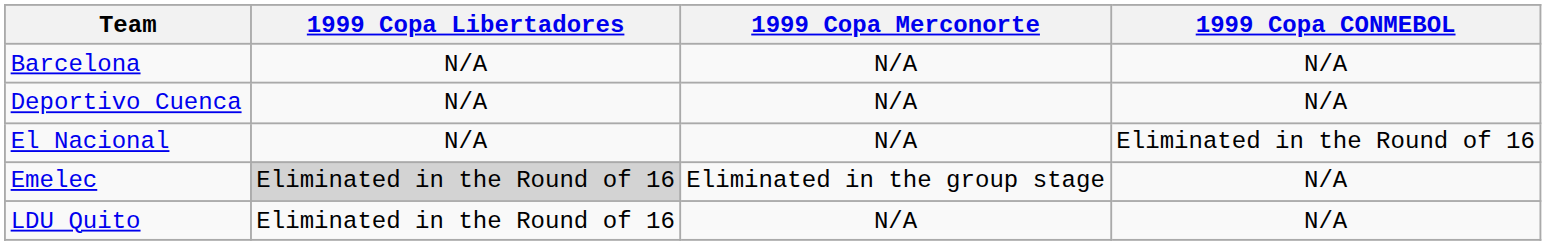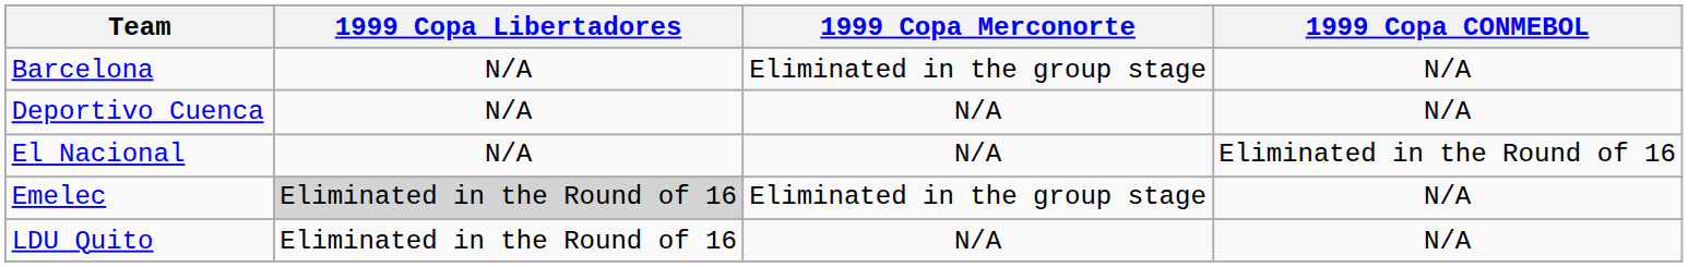Barcelona | 1999 Copa Merconorte: N/A -> Eliminated in the group stage
